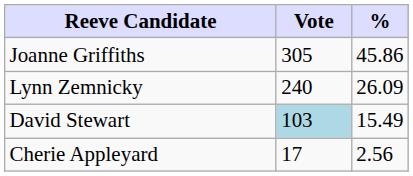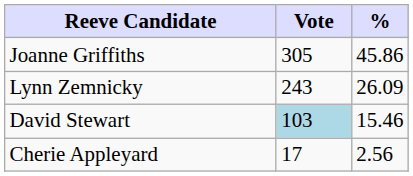Lynn Zemnicky | Vote: 240 -> 243
David Stewart | %: 15.49 -> 15.46
